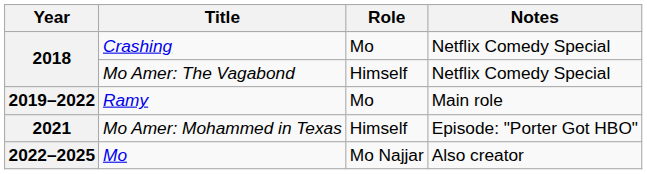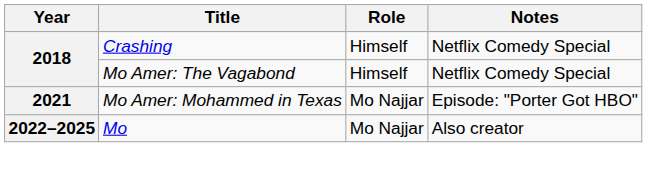Crashing | Role: Mo -> Himself
- row: 2019–2022 | Ramy | Mo | Main role
Mo Amer: Mohammed in Texas | Role: Himself -> Mo Najjar
